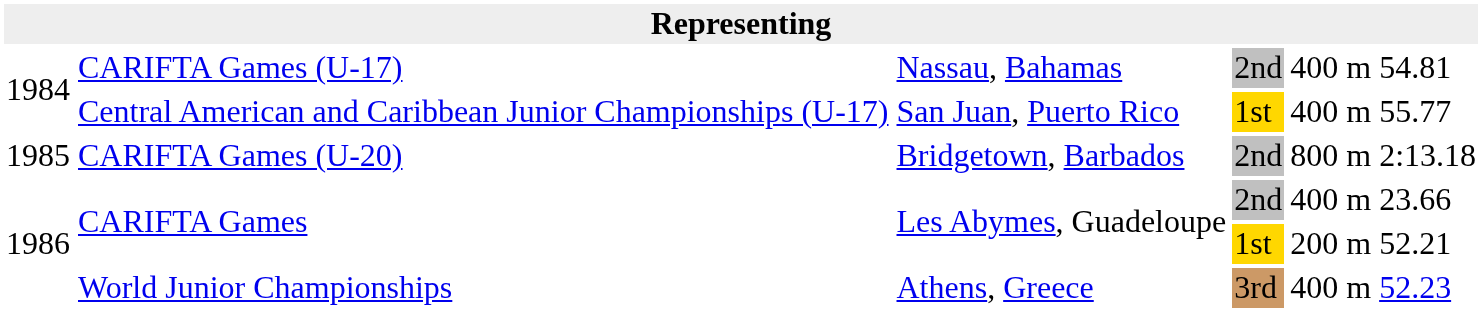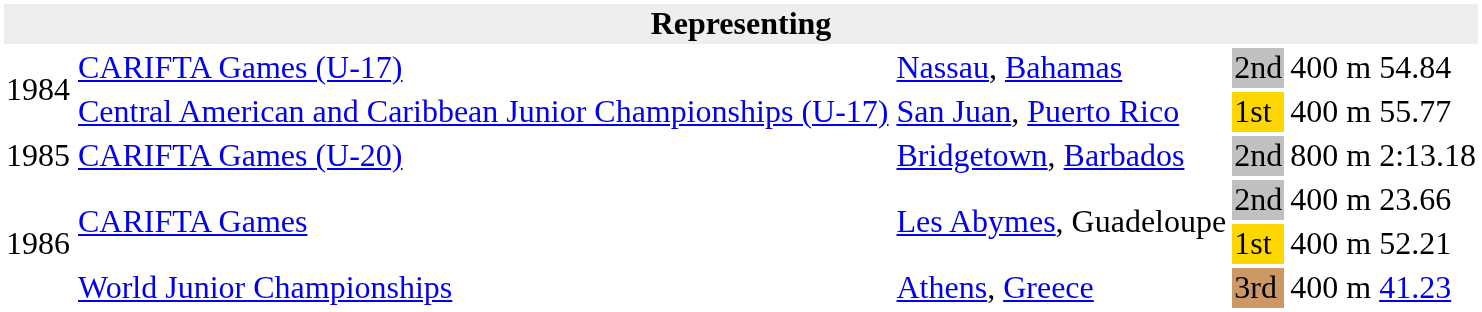CARIFTA Games (U-17) | column 6: 54.81 -> 54.84
CARIFTA Games / 1st | column 5: 200 m -> 400 m
World Junior Championships | column 6: 52.23 -> 41.23
